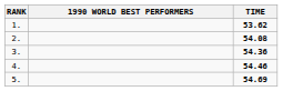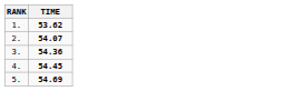- column: 1990 WORLD BEST PERFORMERS
2. | TIME: 54.08 -> 54.07
4. | TIME: 54.46 -> 54.45
